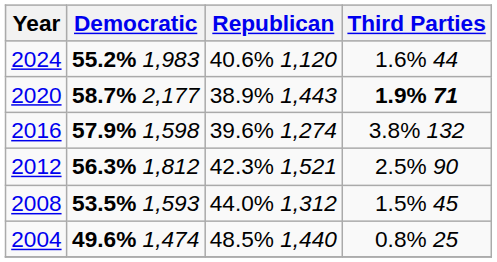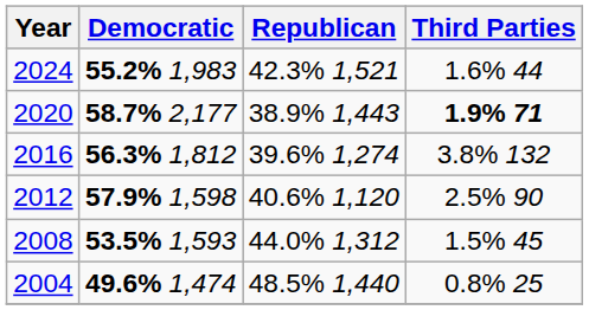2024 | Republican: 40.6% 1,120 -> 42.3% 1,521
2016 | Democratic: 57.9% 1,598 -> 56.3% 1,812
2012 | Democratic: 56.3% 1,812 -> 57.9% 1,598
2012 | Republican: 42.3% 1,521 -> 40.6% 1,120
